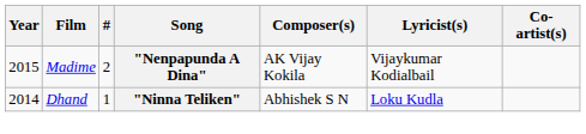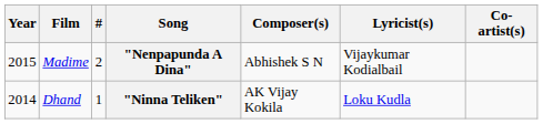"Nenpapunda A Dina" | Composer(s): AK Vijay Kokila -> Abhishek S N
"Ninna Teliken" | Composer(s): Abhishek S N -> AK Vijay Kokila
